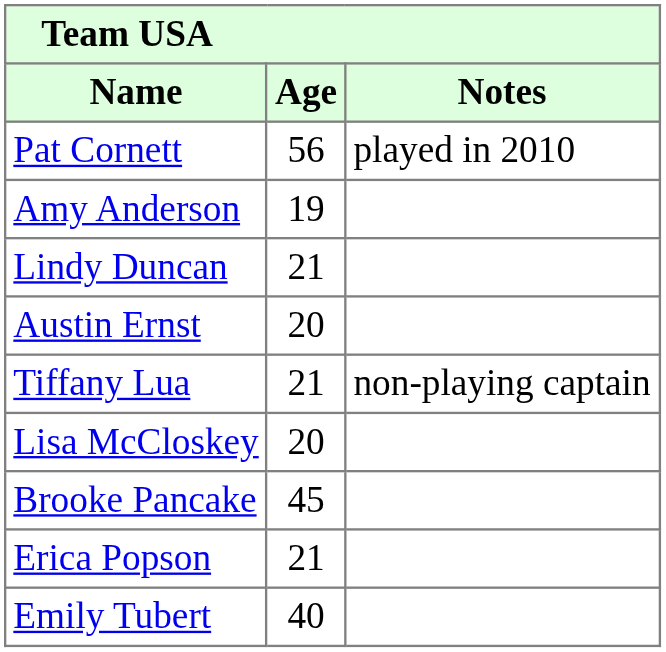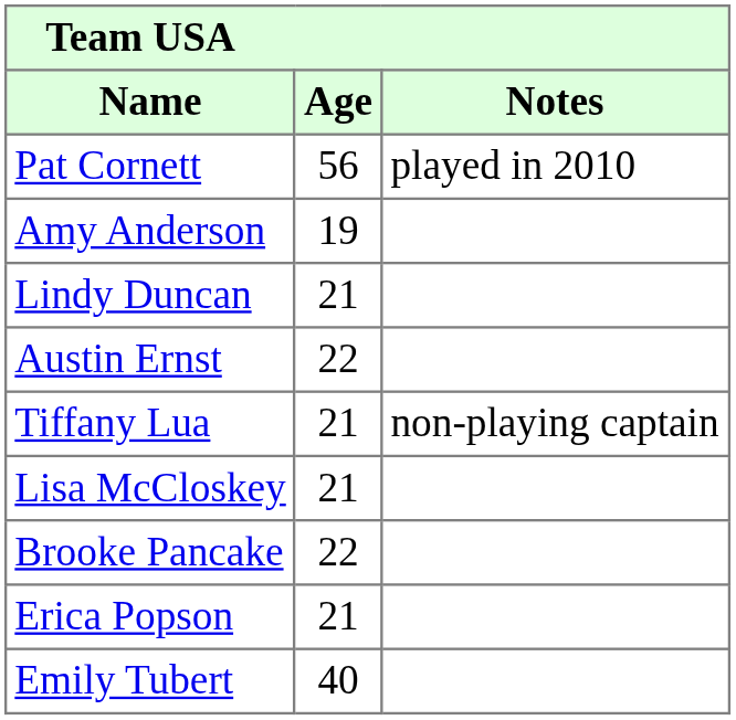Austin Ernst | Age: 20 -> 22
Lisa McCloskey | Age: 20 -> 21
Brooke Pancake | Age: 45 -> 22
